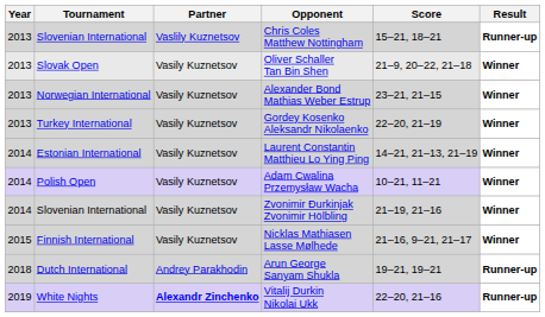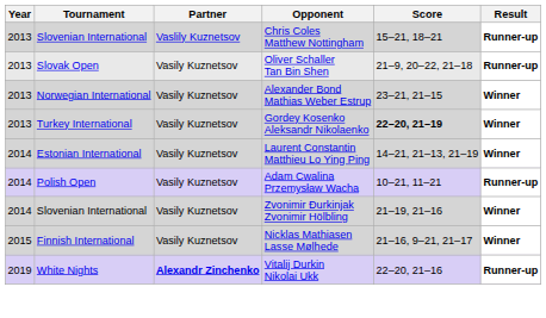Oliver Schaller Tan Bin Shen | Result: Winner -> Runner-up
Gordey Kosenko Aleksandr Nikolaenko | Score: normal -> bold
Adam Cwalina Przemysław Wacha | Result: Winner -> Runner-up
- row: 2018 | Dutch International | Andrey Parakhodin | Arun George Sanyam Shukla | 19–21, 19–21 | Runner-up
